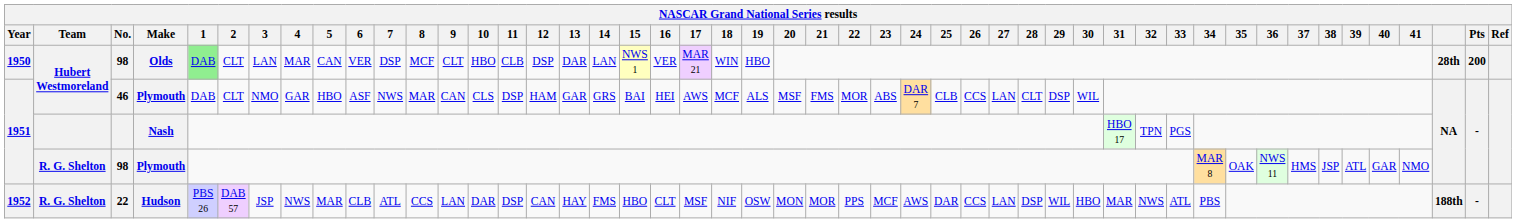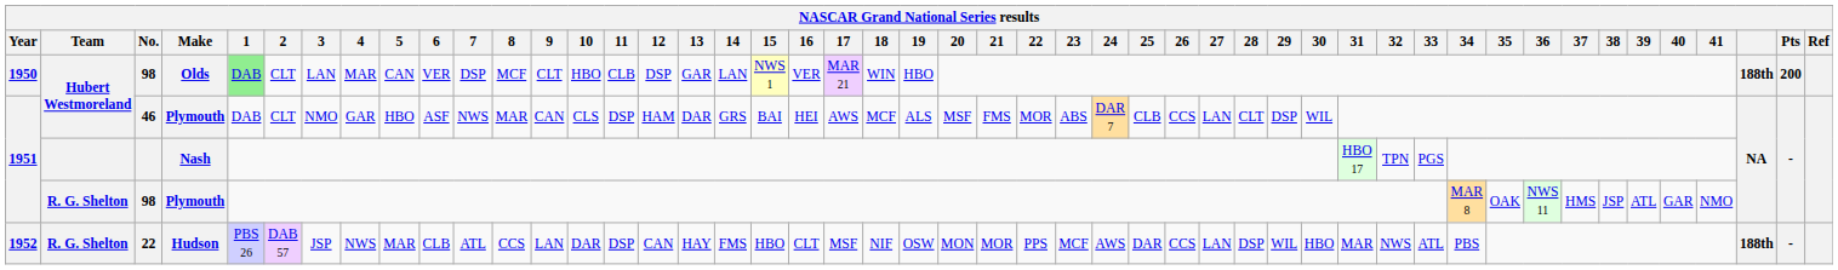1950 / 98 | 13: DAR -> GAR
1950 / 98 | column 46: 28th -> 188th
46 | 13: GAR -> DAR
